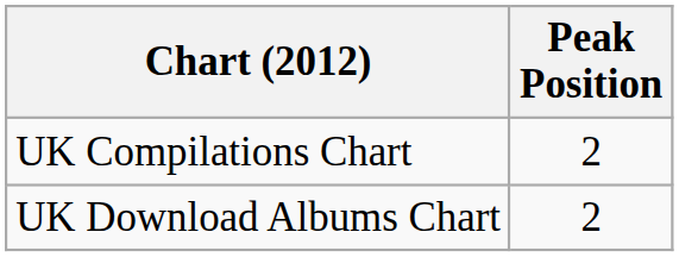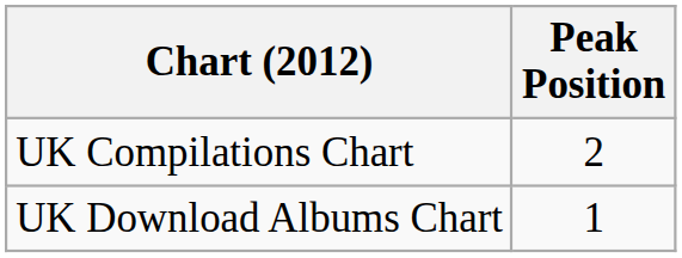UK Download Albums Chart | Peak Position: 2 -> 1
